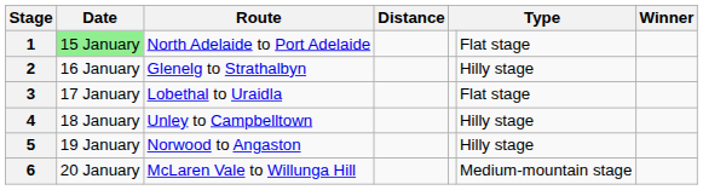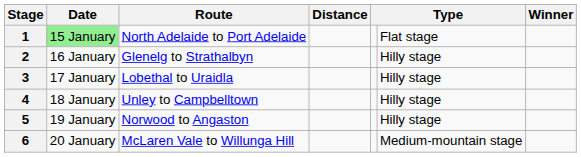3 | column 6: Flat stage -> Hilly stage
